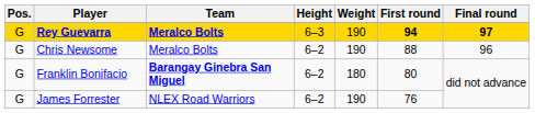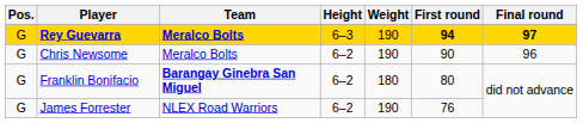Chris Newsome | First round: 88 -> 90
